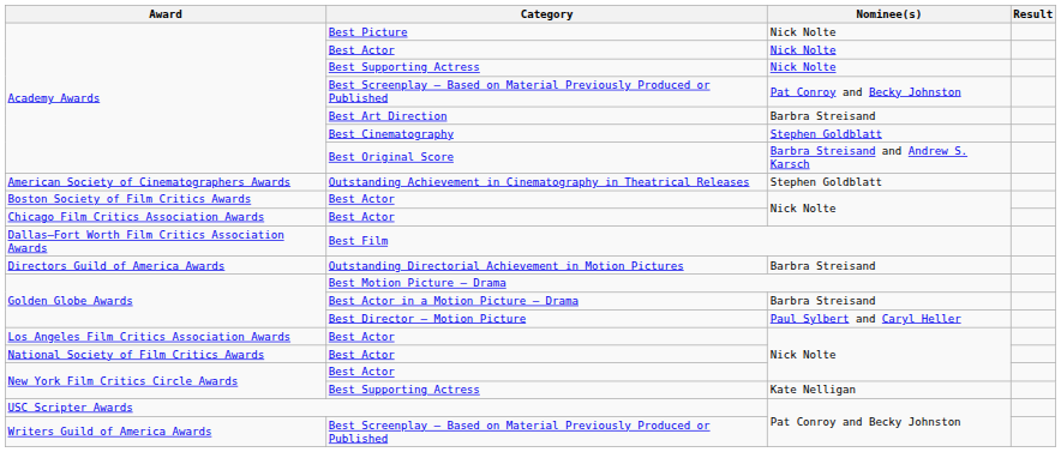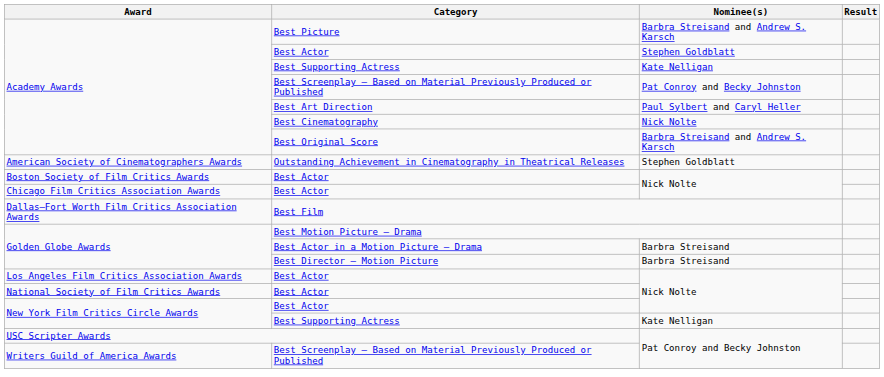Best Picture | Nominee(s): Nick Nolte -> Barbra Streisand and Andrew S. Karsch
Academy Awards / Best Actor | Nominee(s): Nick Nolte -> Stephen Goldblatt
Academy Awards / Best Supporting Actress | Nominee(s): Nick Nolte -> Kate Nelligan
Best Art Direction | Nominee(s): Barbra Streisand -> Paul Sylbert and Caryl Heller
Best Cinematography | Nominee(s): Stephen Goldblatt -> Nick Nolte
- row: Directors Guild of America Awards | Outstanding Directorial Achievement in Motion Pictures | Barbra Streisand
Best Director – Motion Picture | Nominee(s): Paul Sylbert and Caryl Heller -> Barbra Streisand
